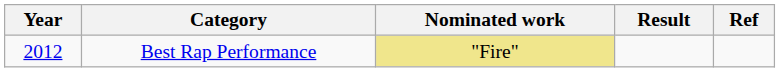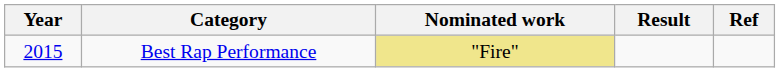Best Rap Performance | Year: 2012 -> 2015
